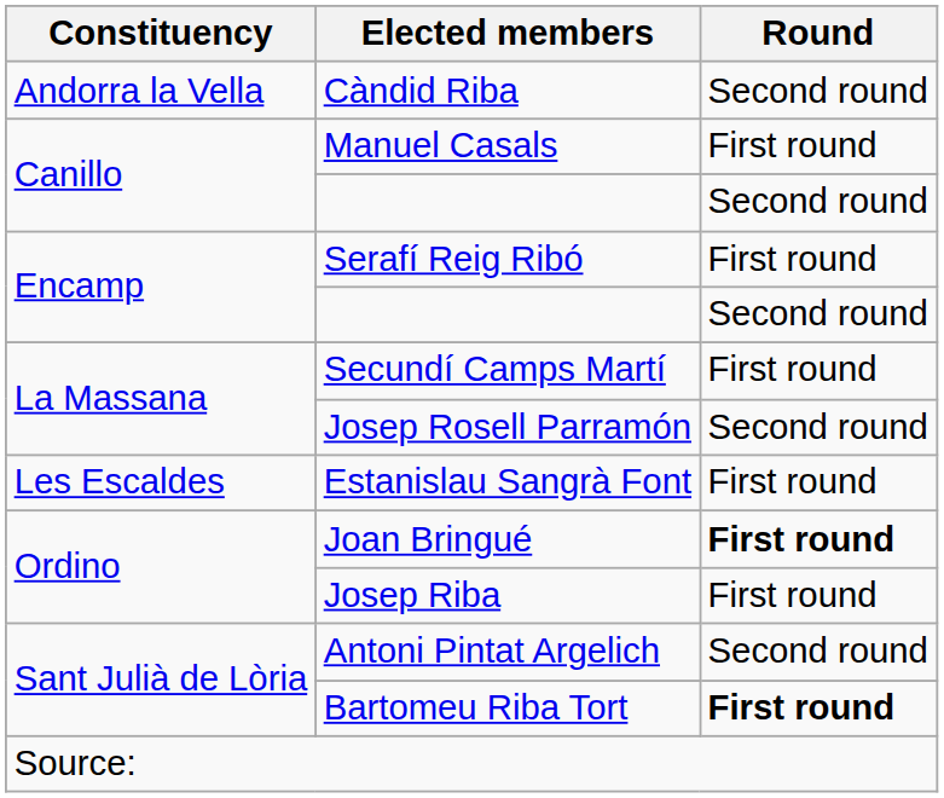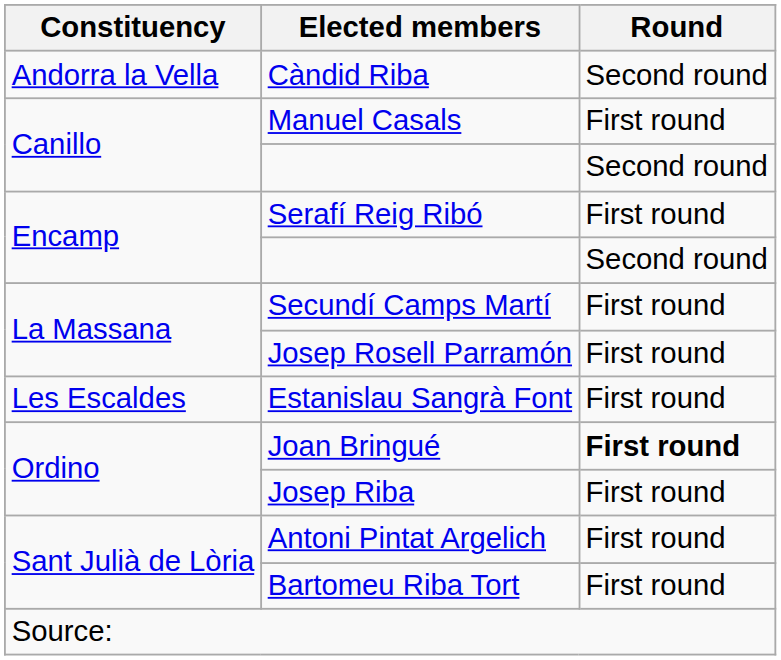Josep Rosell Parramón | Round: Second round -> First round
Antoni Pintat Argelich | Round: Second round -> First round
Bartomeu Riba Tort | Round: bold -> normal
